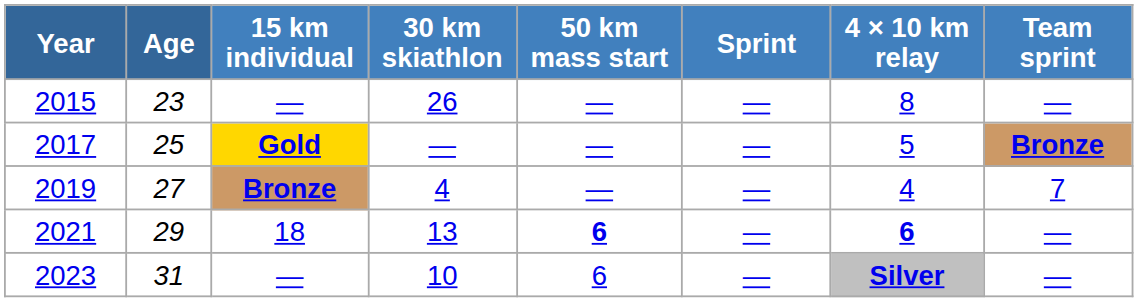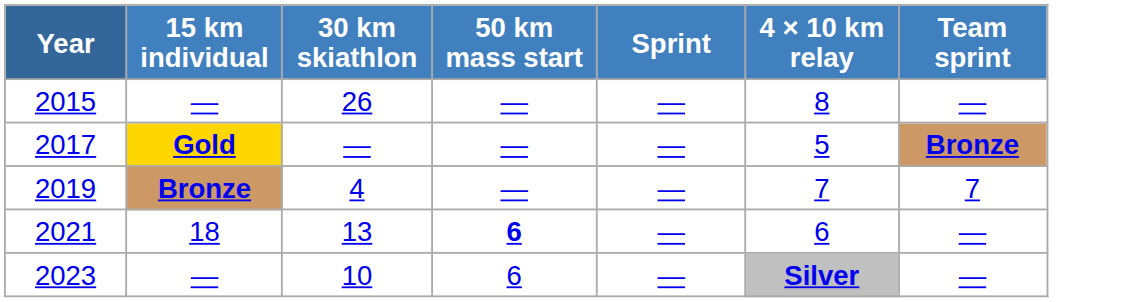- column: Age | 23 | 25 | 27 | 29 | 31
2019 | 4 × 10 km relay: 4 -> 7
2021 | 4 × 10 km relay: bold -> normal
